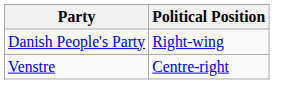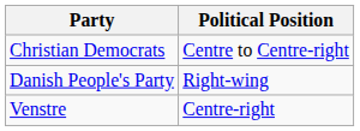+ row: Christian Democrats | Centre to Centre-right
